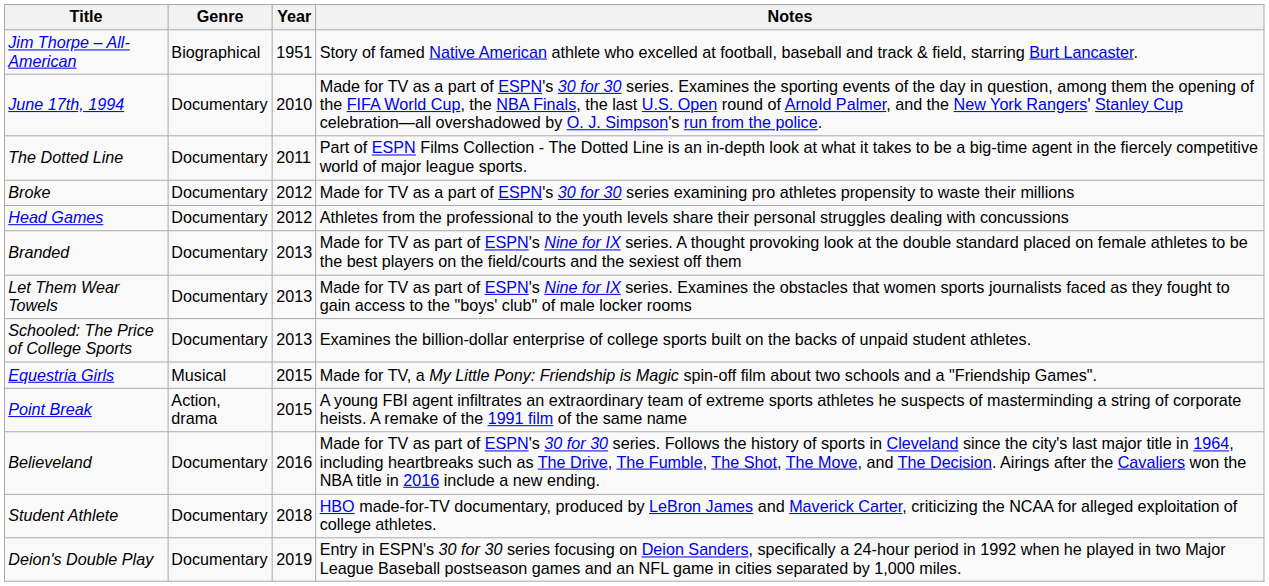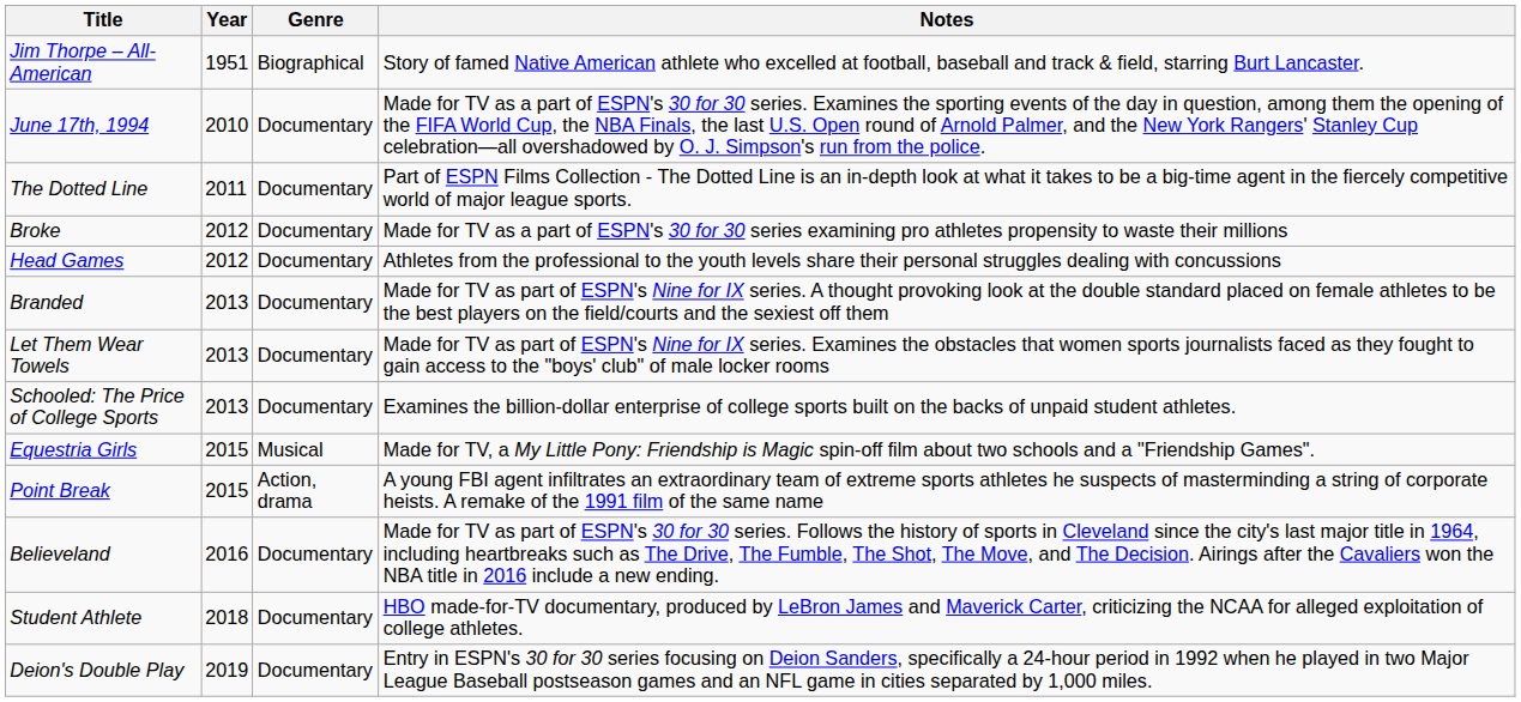columns swapped: Year <-> Genre
